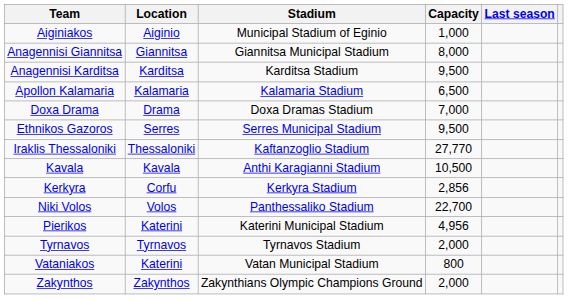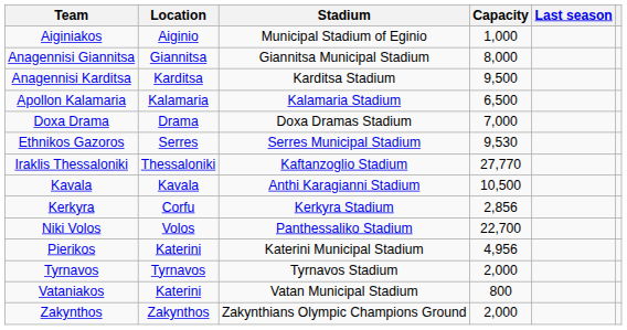Ethnikos Gazoros | Capacity: 9,500 -> 9,530
